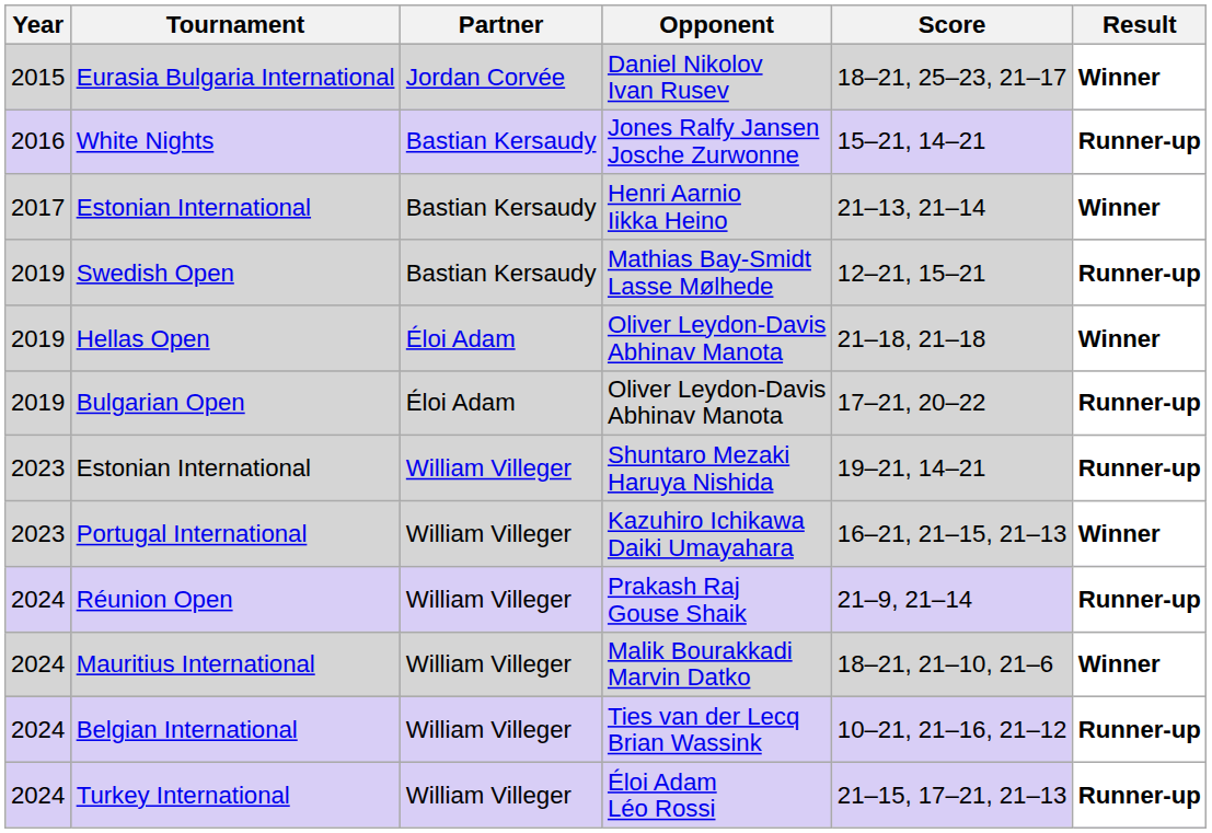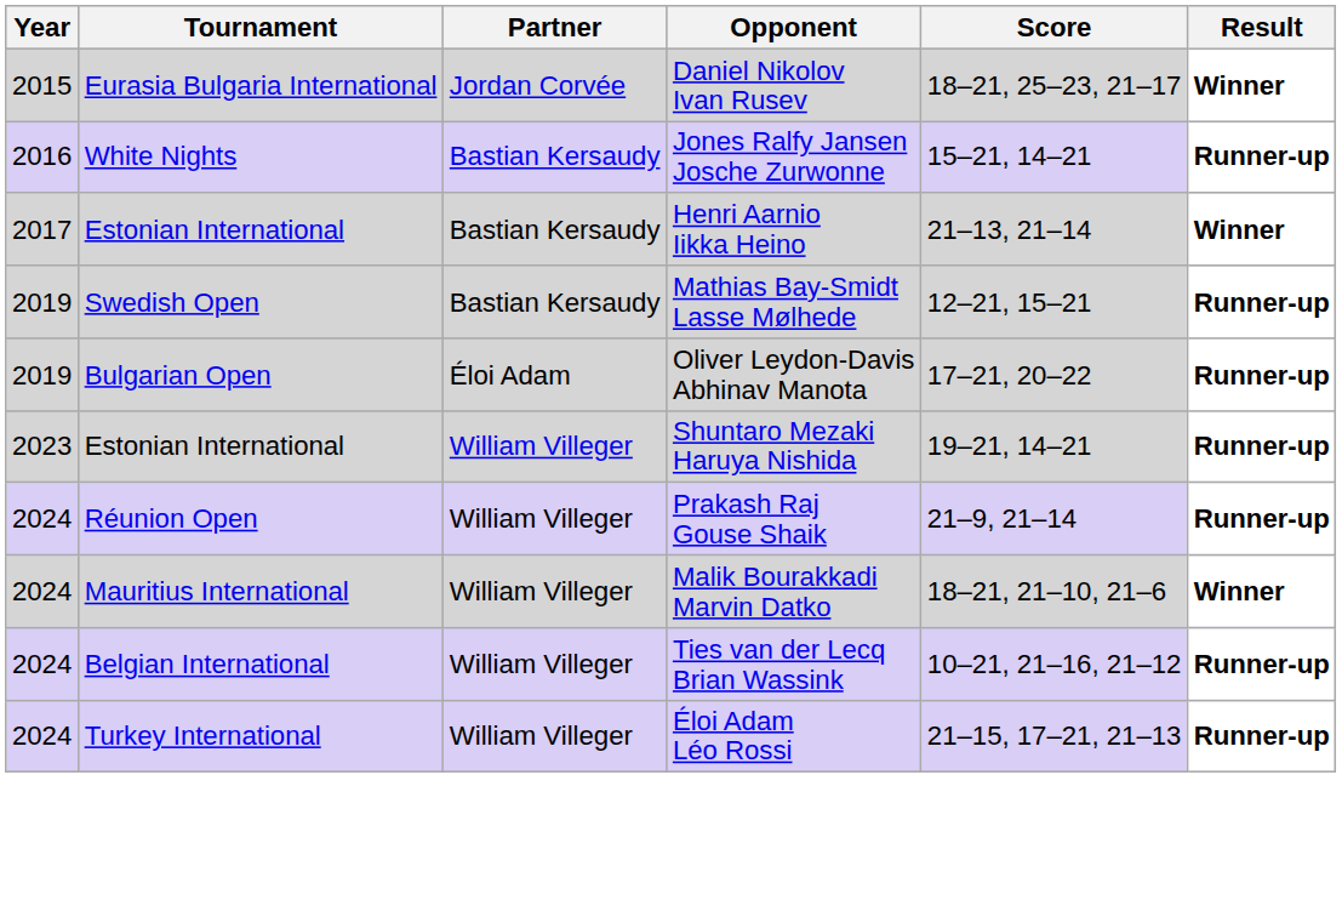- row: 2019 | Hellas Open | Éloi Adam | Oliver Leydon-Davis Abhinav Manota | 21–18, 21–18 | Winner
- row: 2023 | Portugal International | William Villeger | Kazuhiro Ichikawa Daiki Umayahara | 16–21, 21–15, 21–13 | Winner
